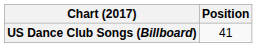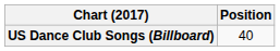US Dance Club Songs (Billboard) | Position: 41 -> 40
